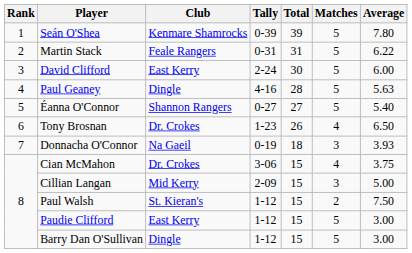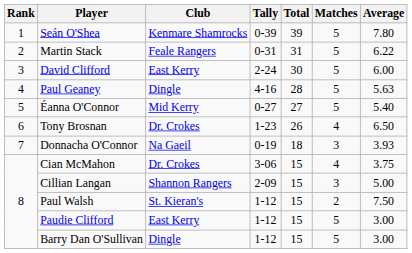Éanna O'Connor | Club: Shannon Rangers -> Mid Kerry
Cillian Langan | Club: Mid Kerry -> Shannon Rangers
